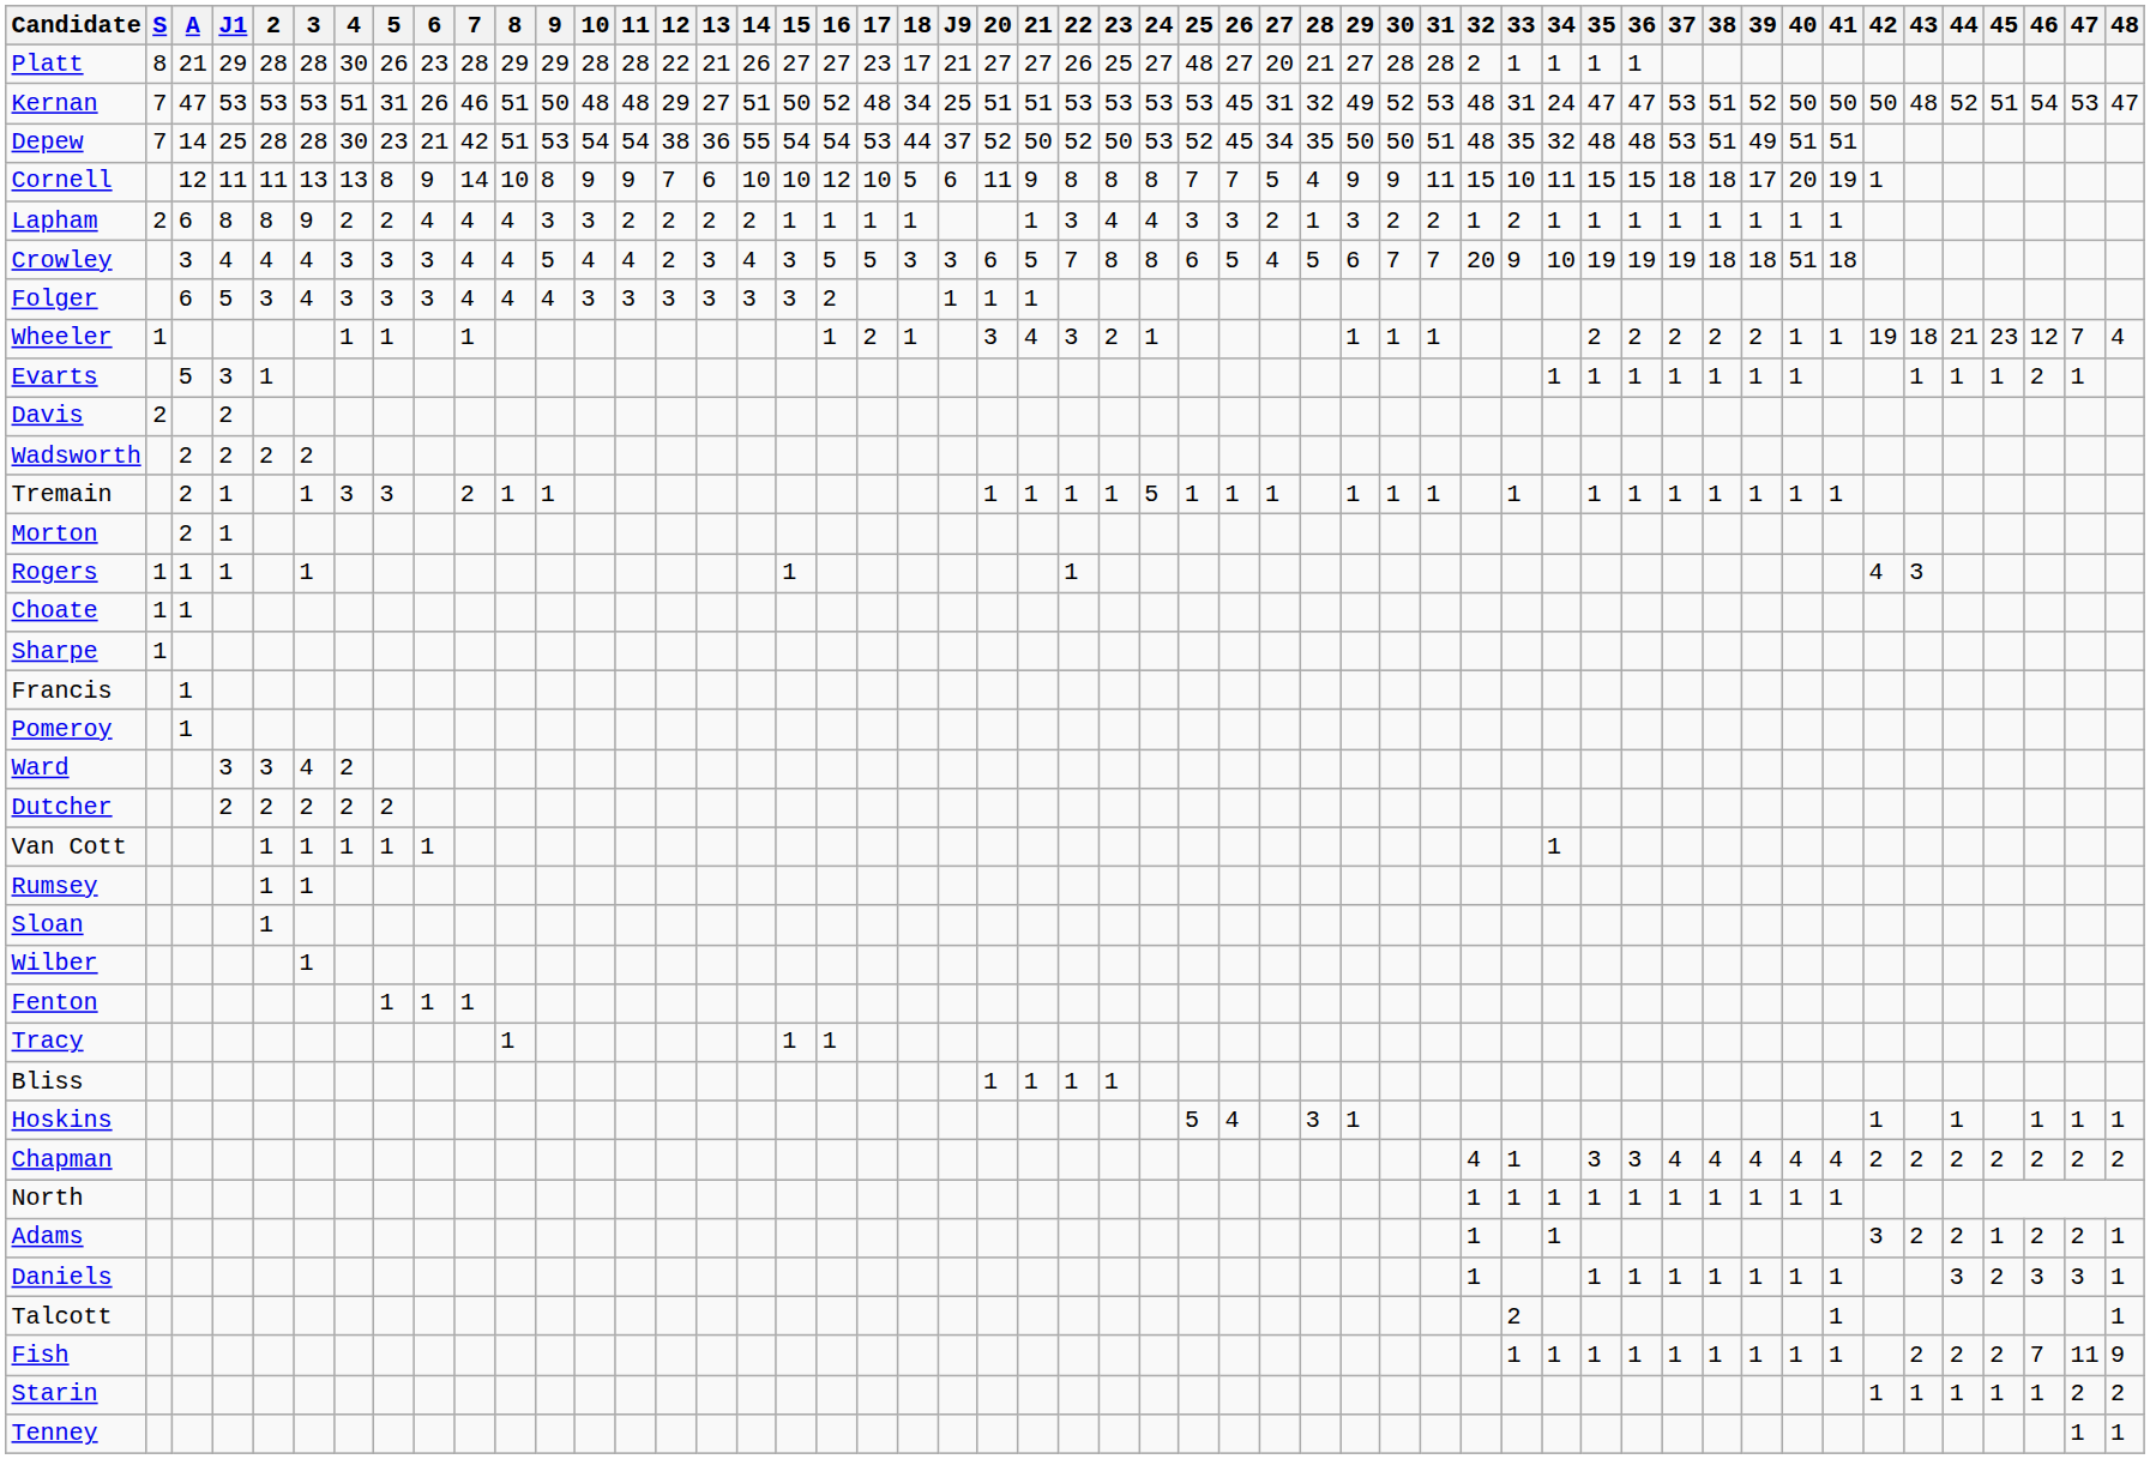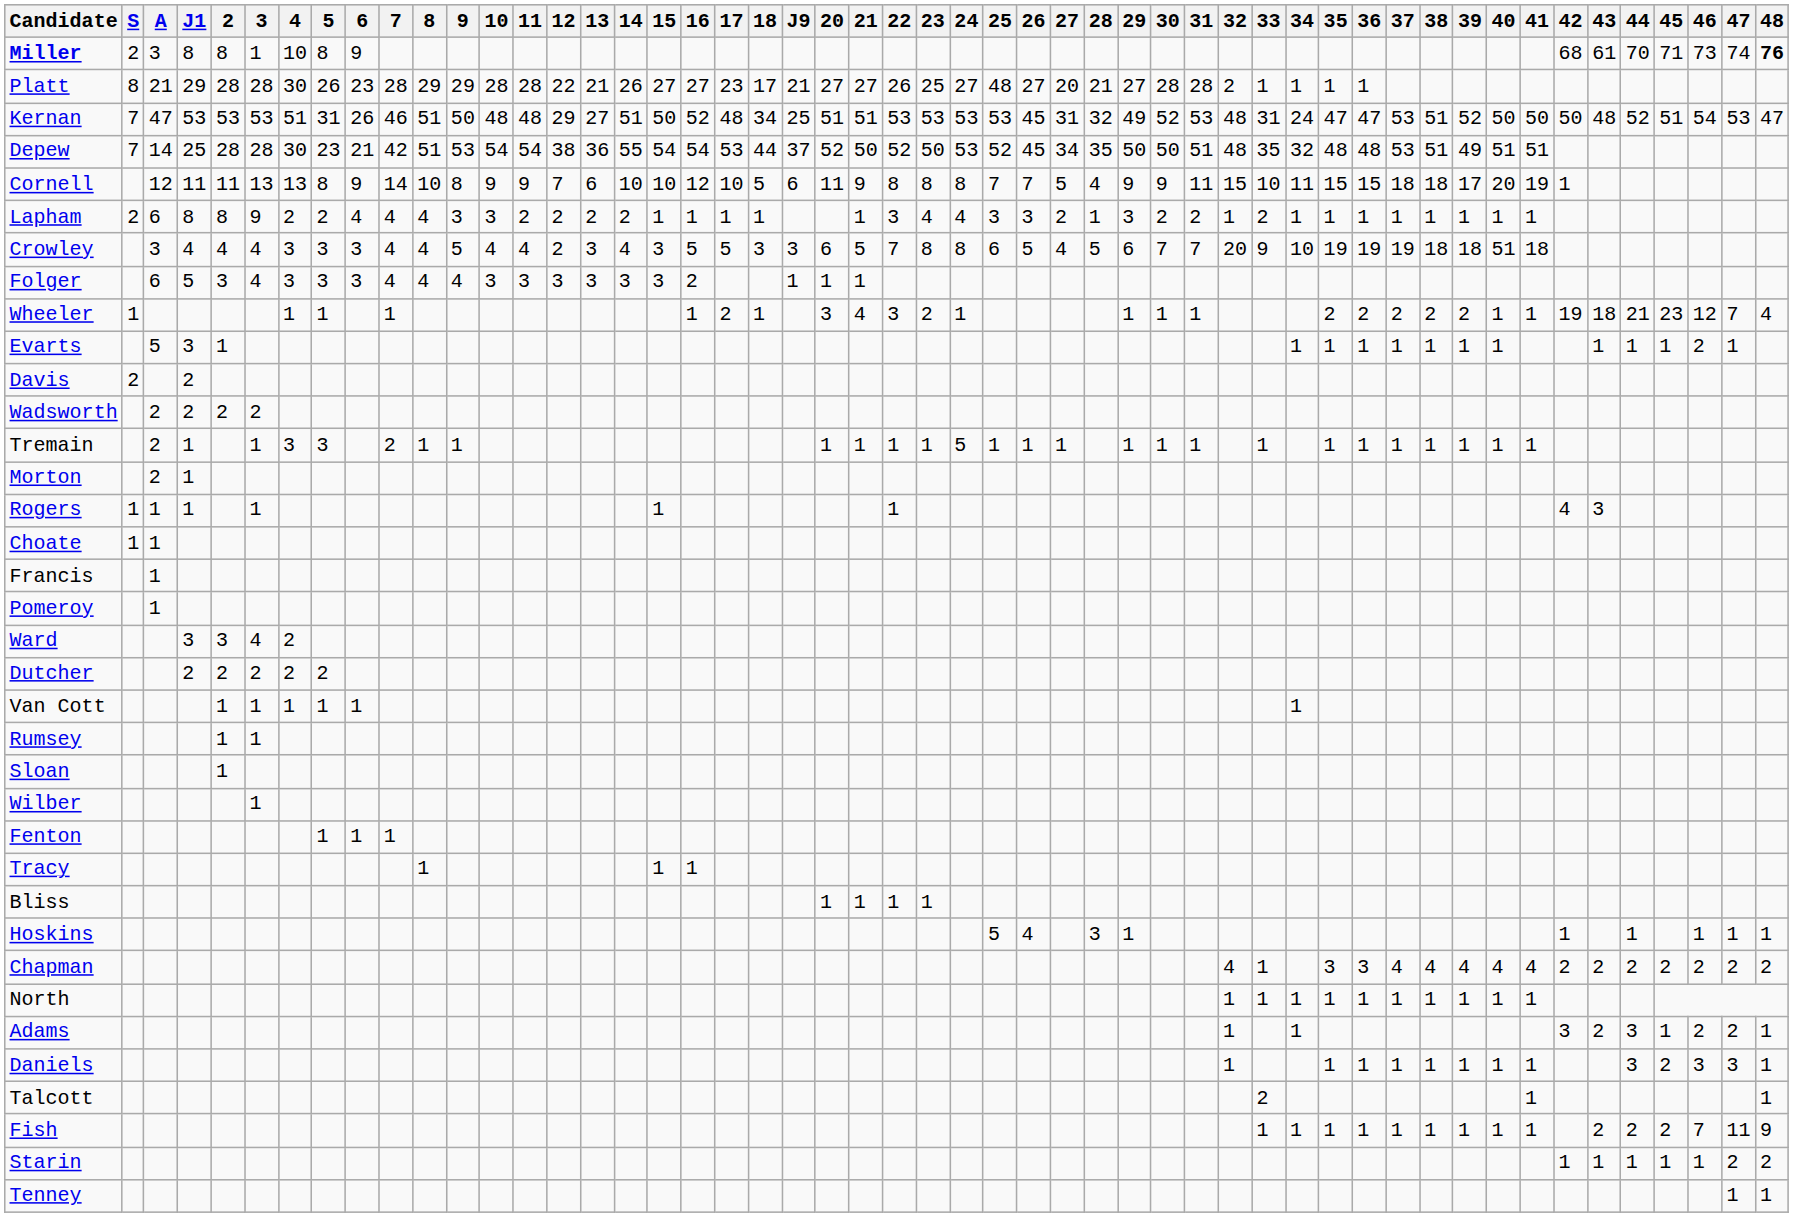+ row: Miller | 2 | 3 | 8 | 8 | 1 | 10 | 8 | 9 | 68 | 61 | 70 | 71 | 73 | 74 | 76
- row: Sharpe | 1
Adams | 44: 2 -> 3
